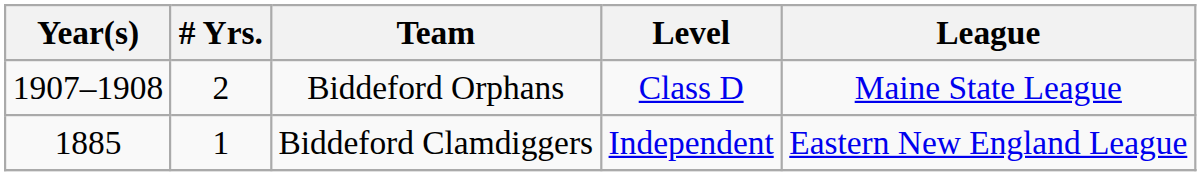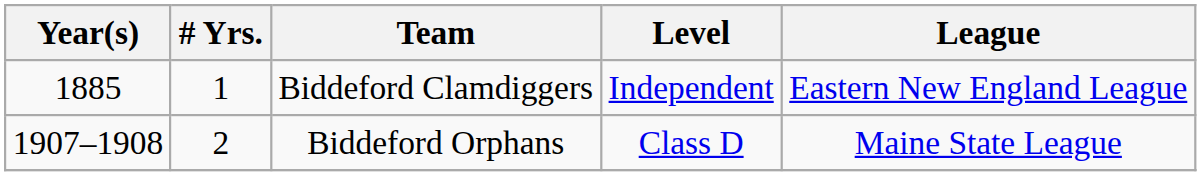rows swapped: Biddeford Clamdiggers <-> Biddeford Orphans
